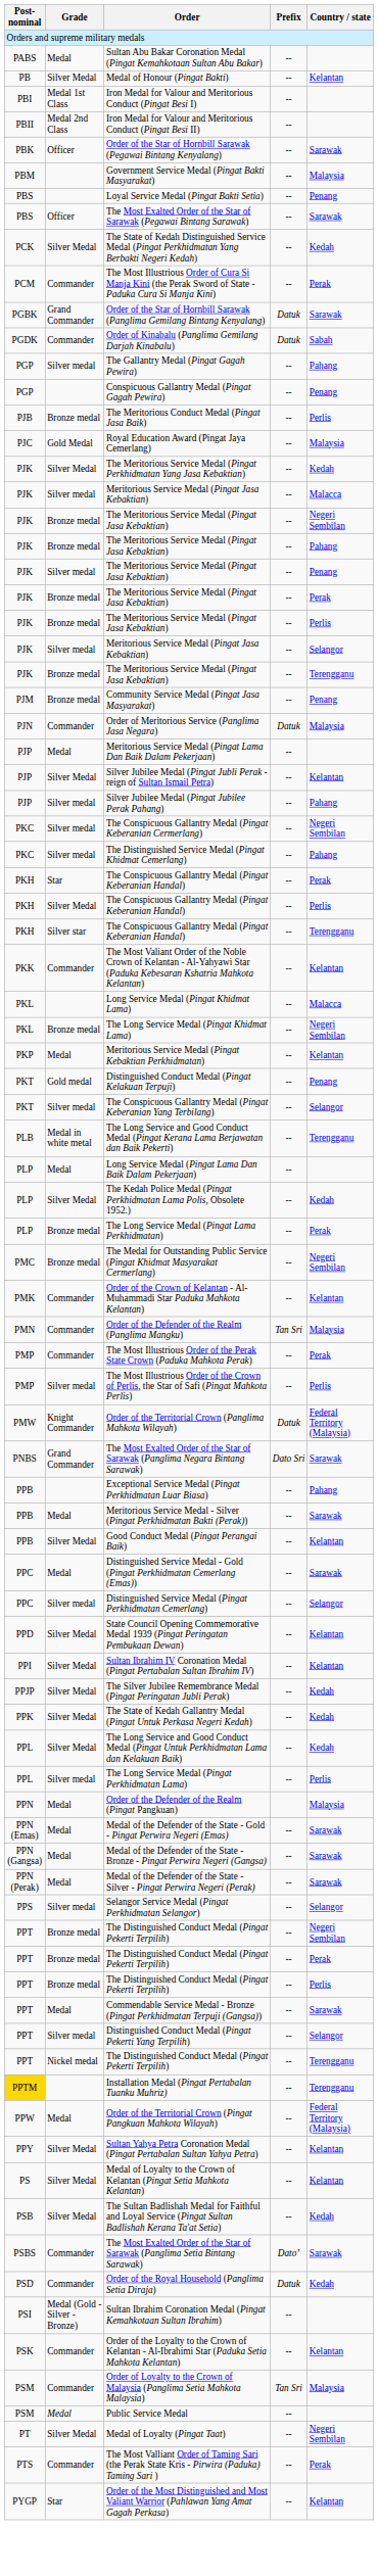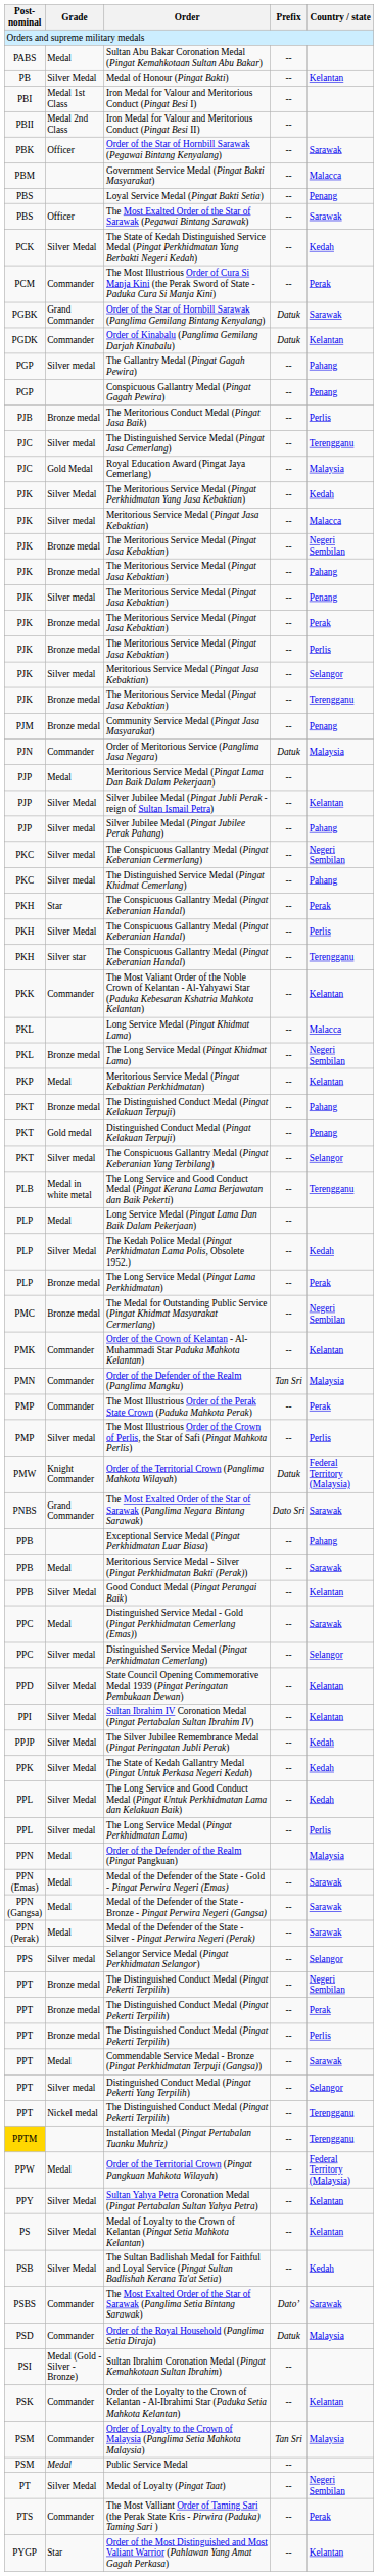Government Service Medal (Pingat Bakti Masyarakat) | Country / state: Malaysia -> Malacca
Order of Kinabalu (Panglima Gemilang Darjah Kinabalu) | Country / state: Sabah -> Kelantan
+ row: PJC | Silver medal | The Distinguished Service Medal (Pingat Jasa Cemerlang) | -- | Terengganu
+ row: PKT | Bronze medal | The Distinguished Conduct Medal (Pingat Kelakuan Terpuji) | -- | Pahang
Order of the Royal Household (Panglima Setia Diraja) | Country / state: Kedah -> Malaysia
